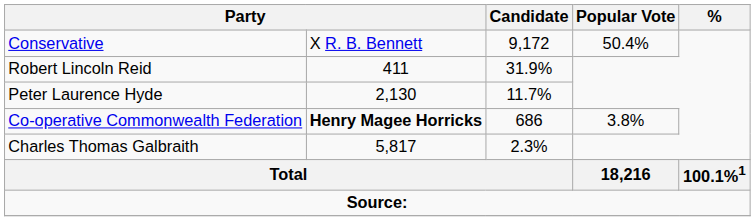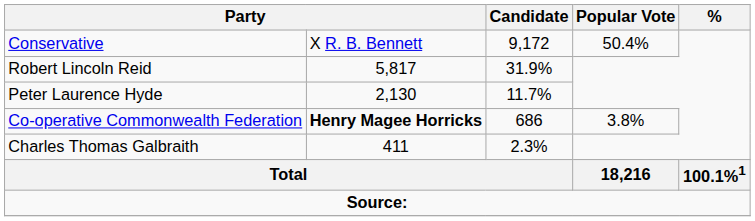Robert Lincoln Reid | column 2: 411 -> 5,817
Charles Thomas Galbraith | column 2: 5,817 -> 411
